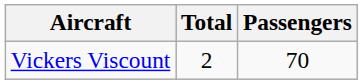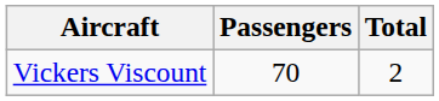columns swapped: Total <-> Passengers
